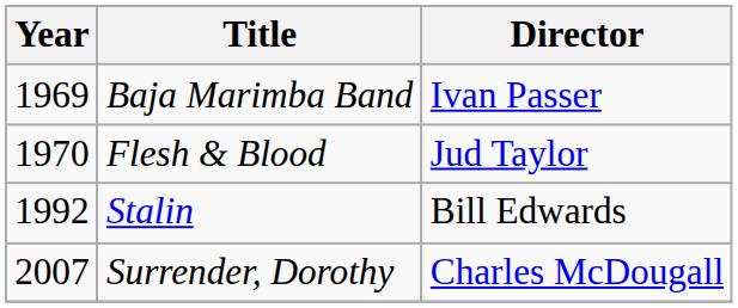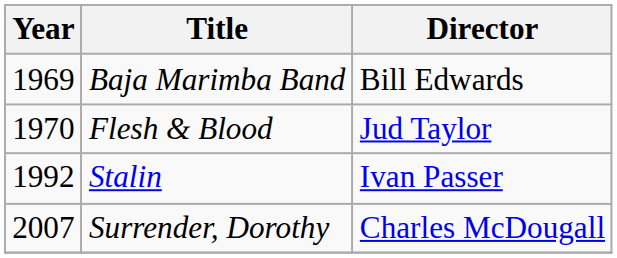Baja Marimba Band | Director: Ivan Passer -> Bill Edwards
Stalin | Director: Bill Edwards -> Ivan Passer
